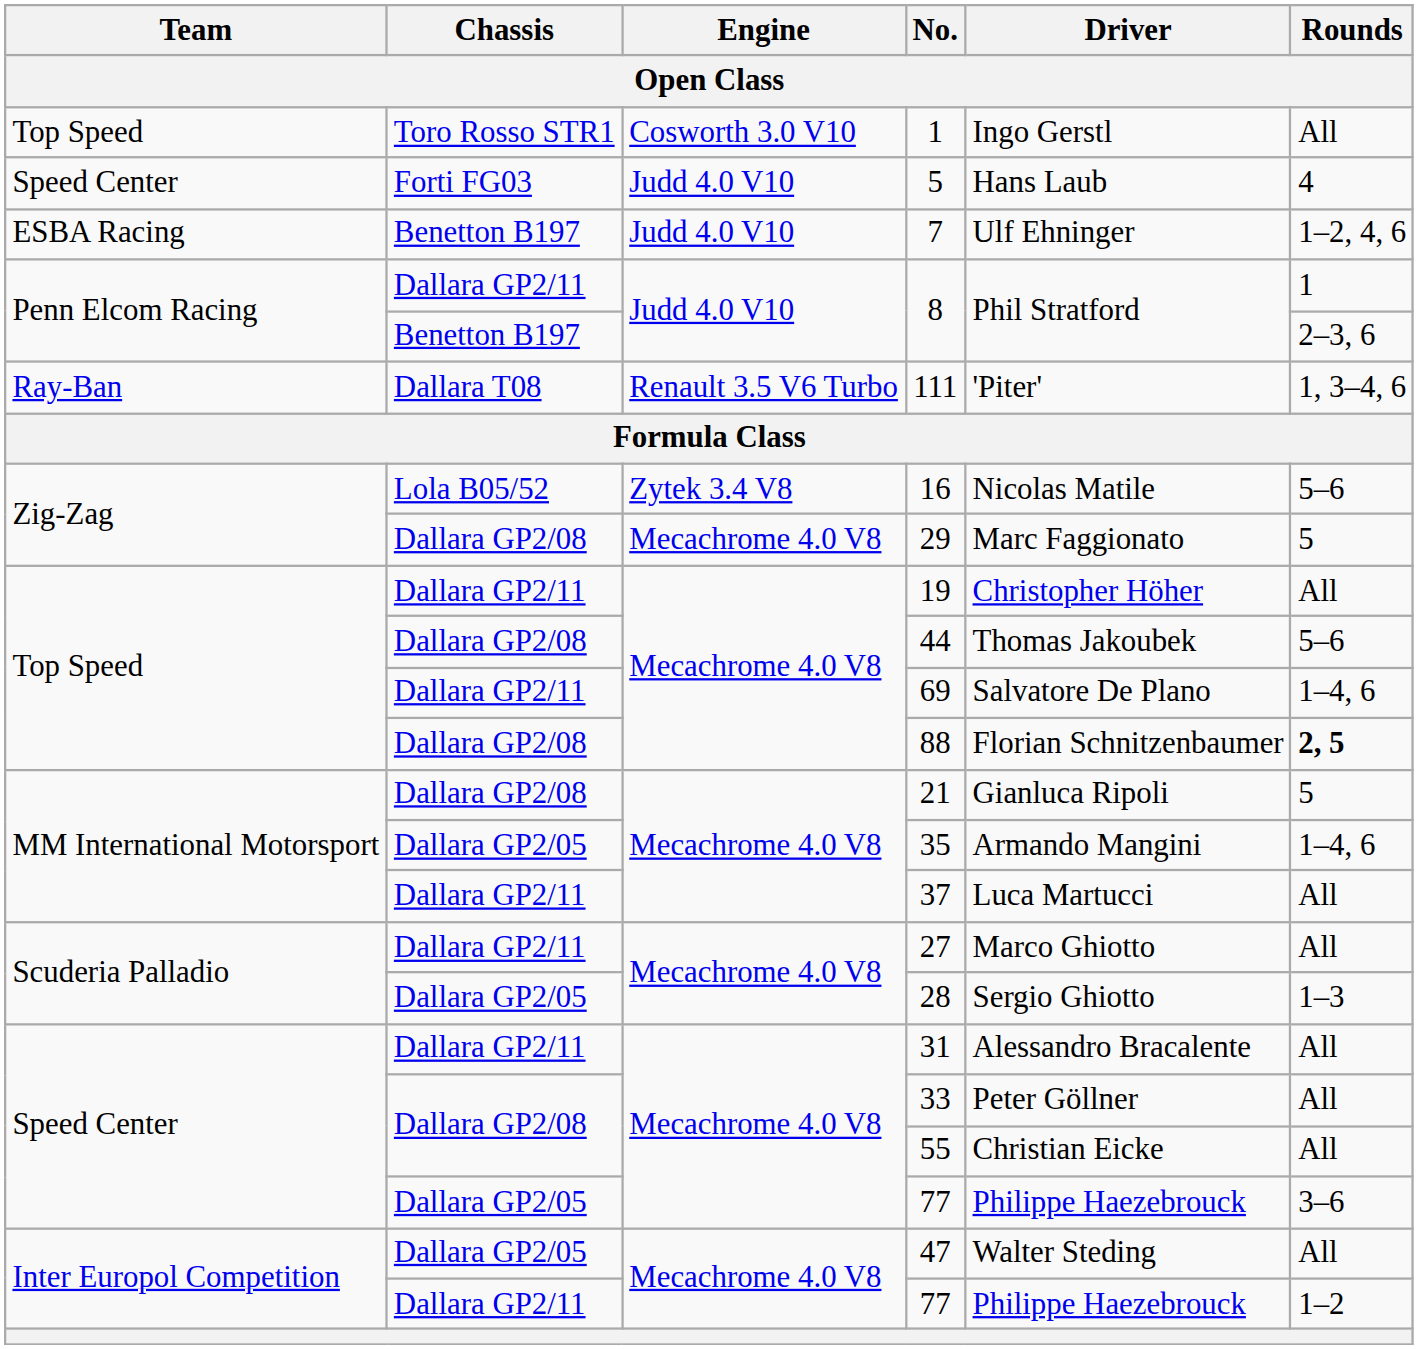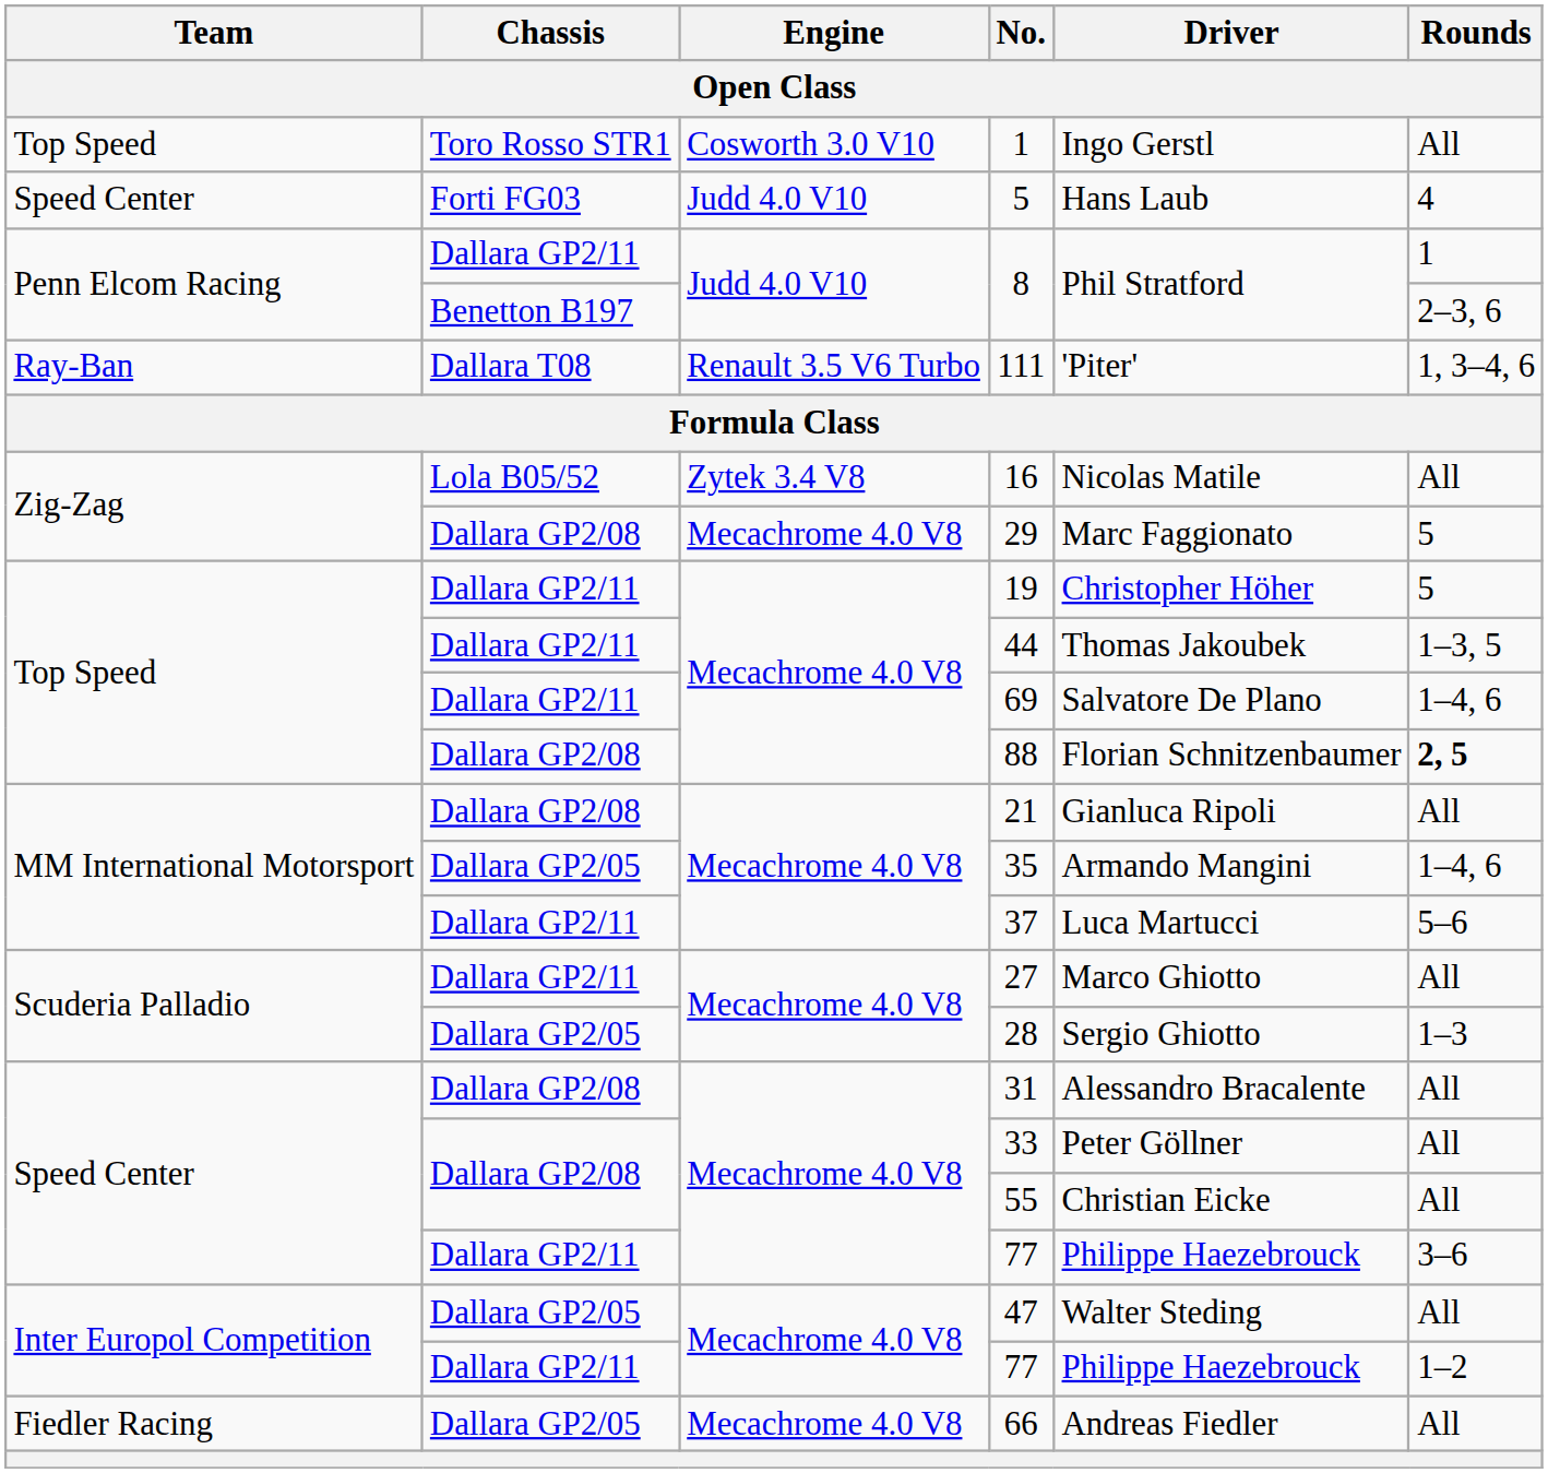- row: ESBA Racing | Benetton B197 | Judd 4.0 V10 | 7 | Ulf Ehninger | 1–2, 4, 6
16 | Rounds: 5–6 -> All
19 | Rounds: All -> 5
44 | Chassis: Dallara GP2/08 -> Dallara GP2/11
44 | Rounds: 5–6 -> 1–3, 5
21 | Rounds: 5 -> All
37 | Rounds: All -> 5–6
31 | Chassis: Dallara GP2/11 -> Dallara GP2/08
Speed Center / 77 | Chassis: Dallara GP2/05 -> Dallara GP2/11
+ row: Fiedler Racing | Dallara GP2/05 | Mecachrome 4.0 V8 | 66 | Andreas Fiedler | All
